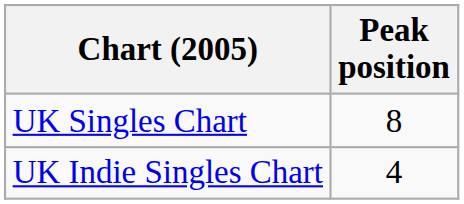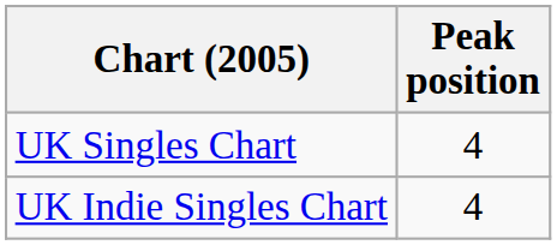UK Singles Chart | Peak position: 8 -> 4
